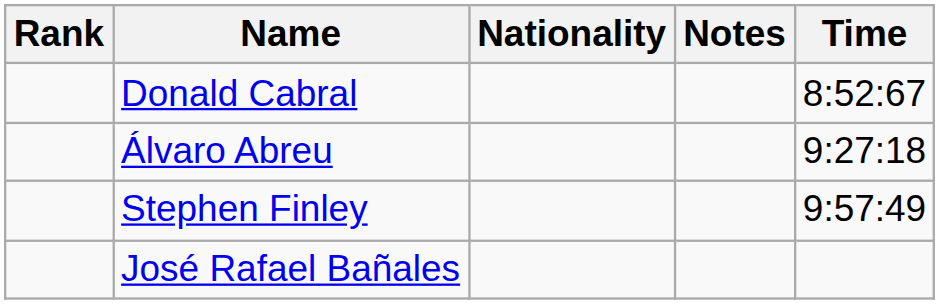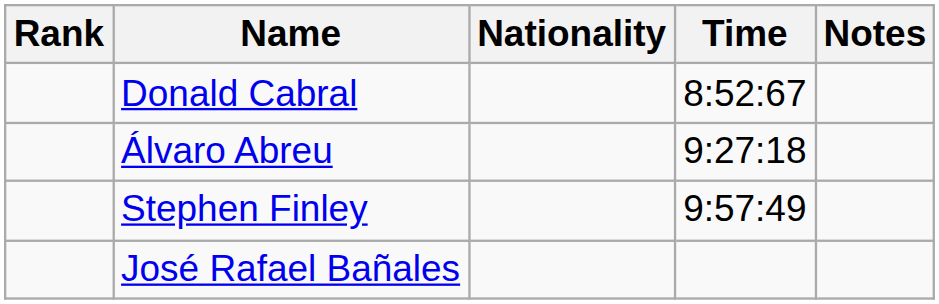columns swapped: Time <-> Notes
